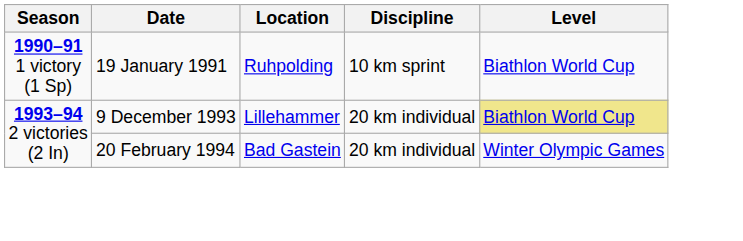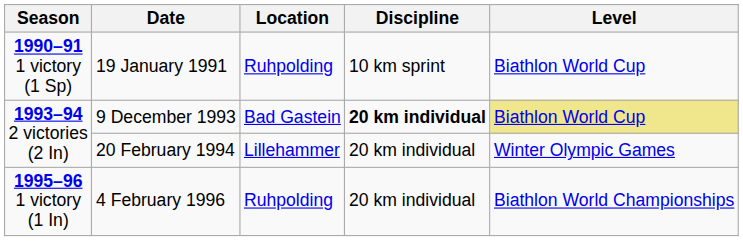9 December 1993 | Location: Lillehammer -> Bad Gastein
9 December 1993 | Discipline: normal -> bold
20 February 1994 | Location: Bad Gastein -> Lillehammer
+ row: 1995–96 1 victory (1 In) | 4 February 1996 | Ruhpolding | 20 km individual | Biathlon World Championships
